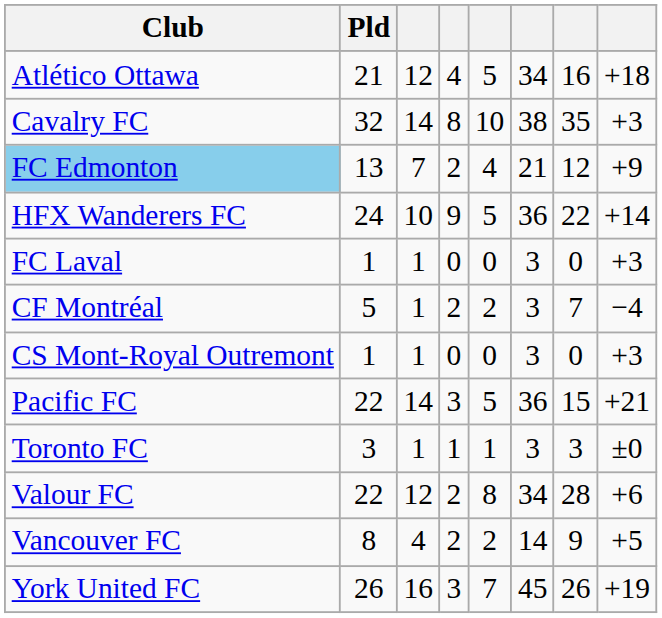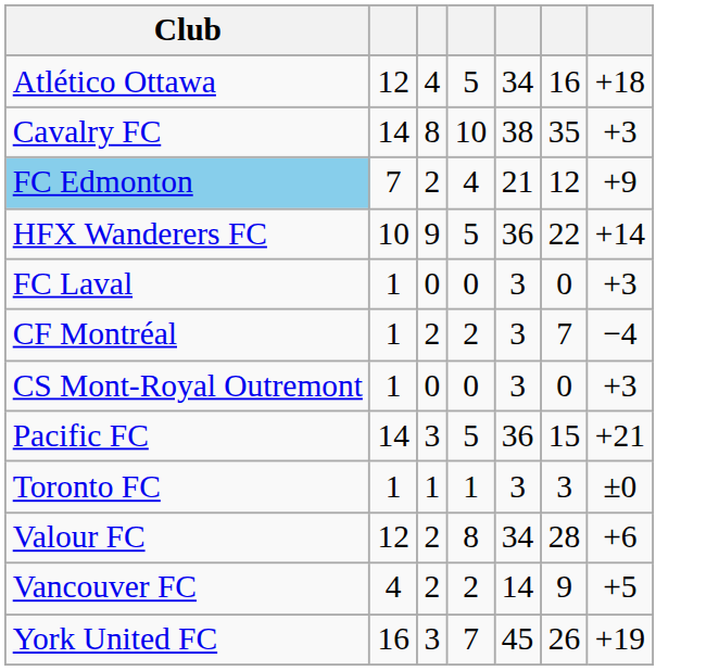- column: Pld | 21 | 32 | 13 | 24 | 1 | 5 | 1 | 22 | 3 | 22 | 8 | 26
